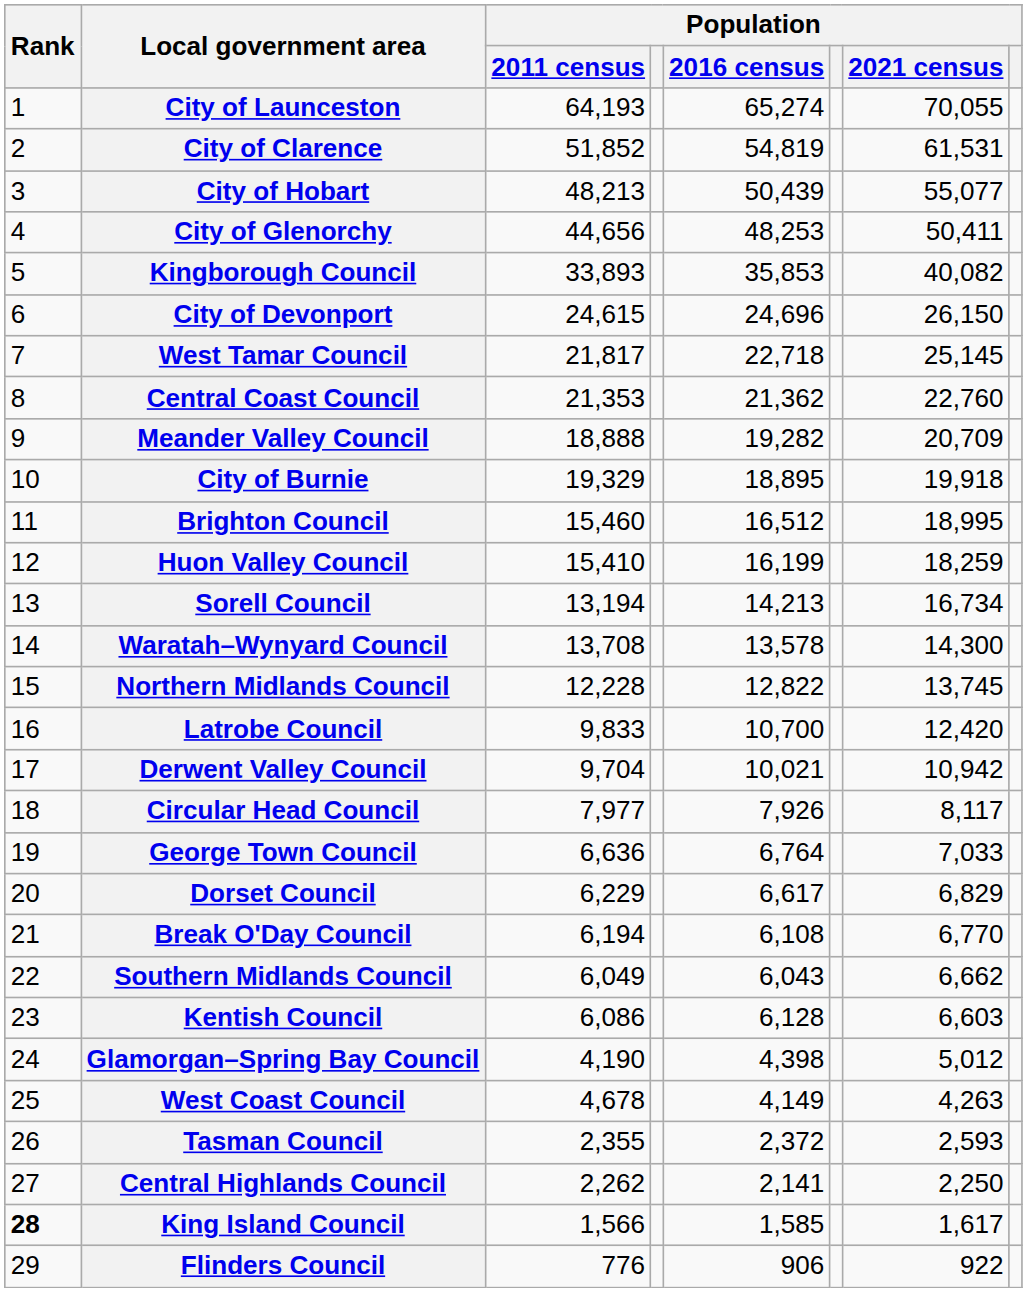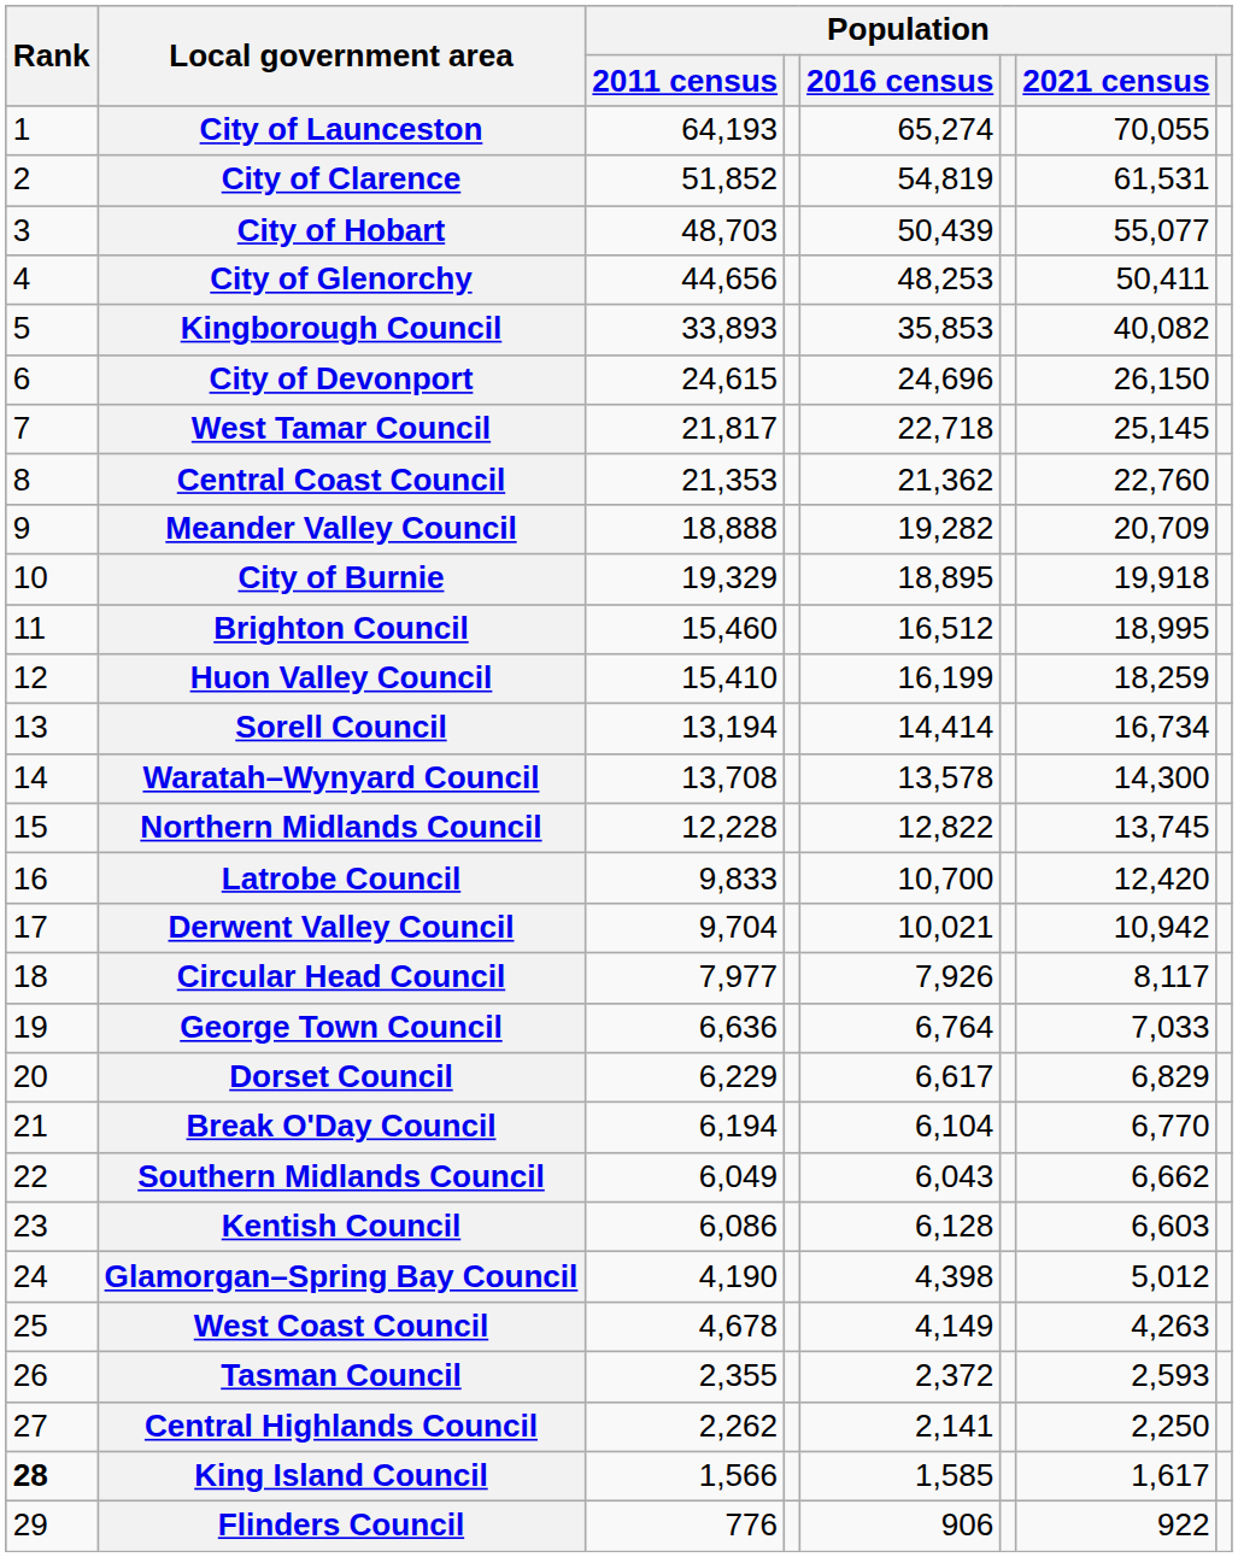City of Hobart | Population / 2011 census: 48,213 -> 48,703
Sorell Council | Population / 2016 census: 14,213 -> 14,414
Break O'Day Council | Population / 2016 census: 6,108 -> 6,104
